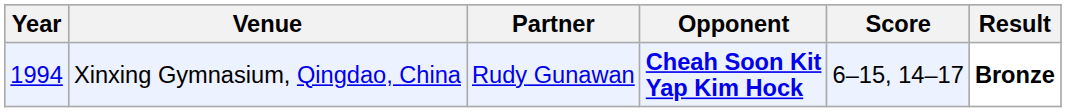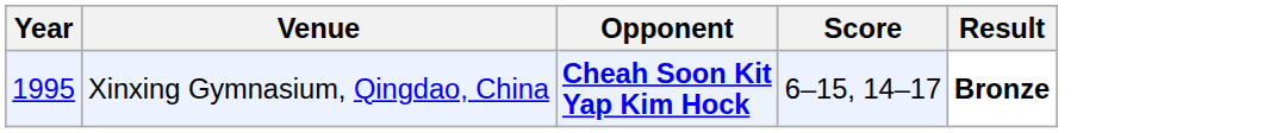- column: Partner | Rudy Gunawan
Xinxing Gymnasium, Qingdao, China | Year: 1994 -> 1995
